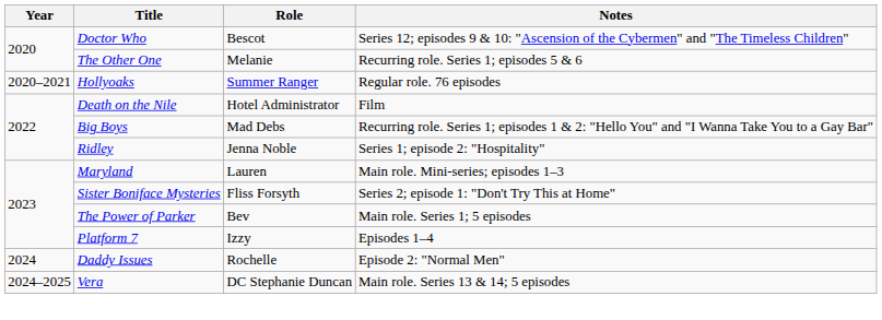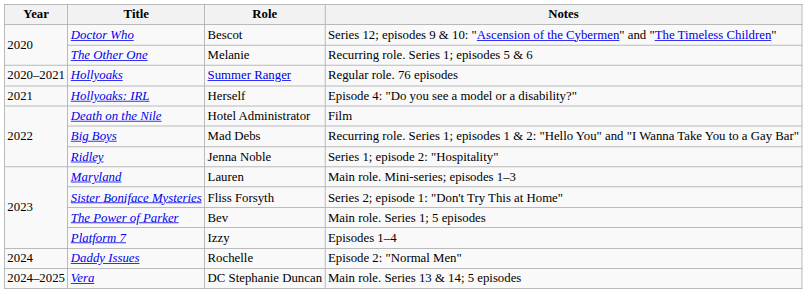+ row: 2021 | Hollyoaks: IRL | Herself | Episode 4: "Do you see a model or a disability?"
